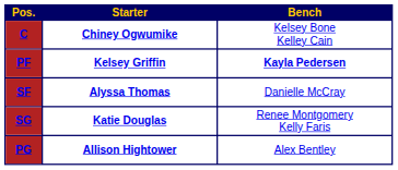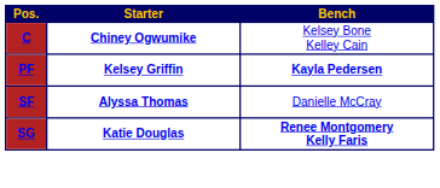SG | Bench: normal -> bold
- row: PG | Allison Hightower | Alex Bentley
